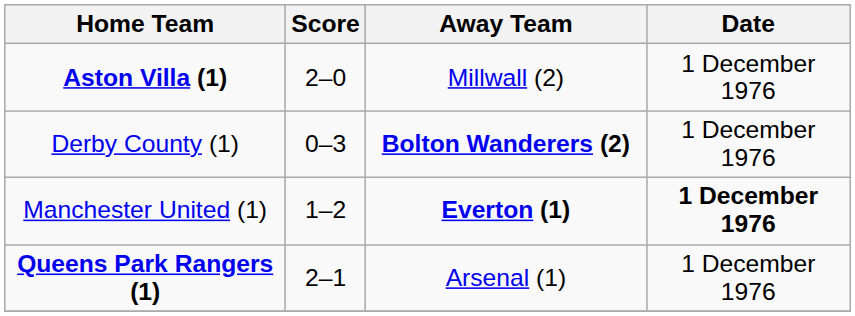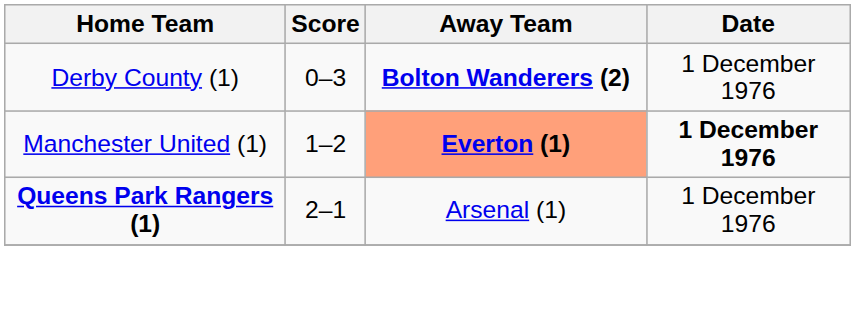- row: Aston Villa (1) | 2–0 | Millwall (2) | 1 December 1976
Manchester United (1) | Away Team: no background -> lightsalmon background
